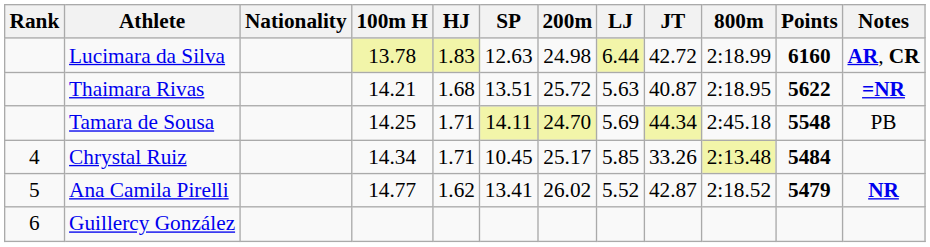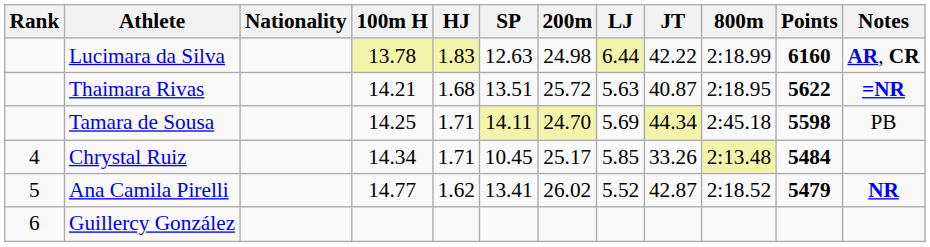Lucimara da Silva | JT: 42.72 -> 42.22
Tamara de Sousa | Points: 5548 -> 5598
